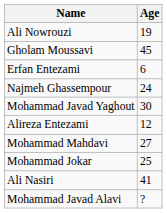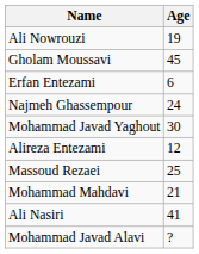+ row: Massoud Rezaei | 25
Mohammad Mahdavi | Age: 27 -> 21
- row: Mohammad Jokar | 25
